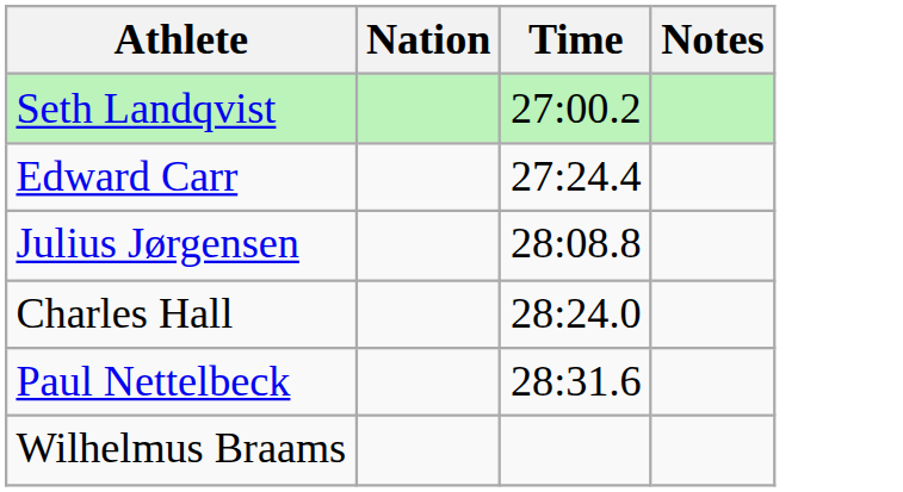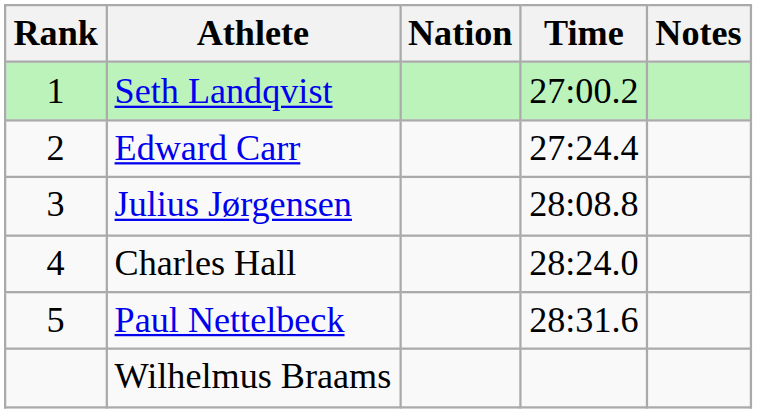+ column: Rank | 1 | 2 | 3 | 4 | 5
